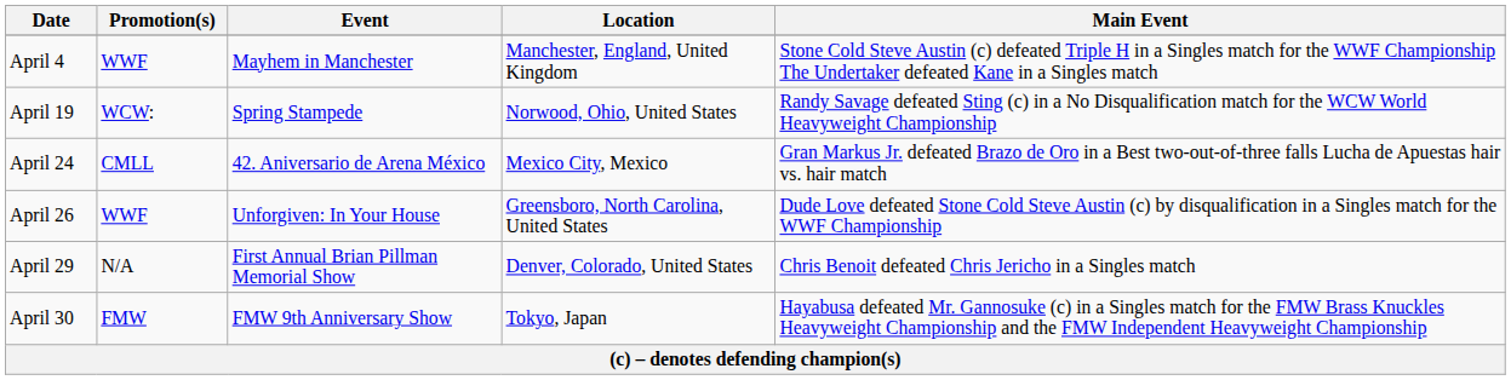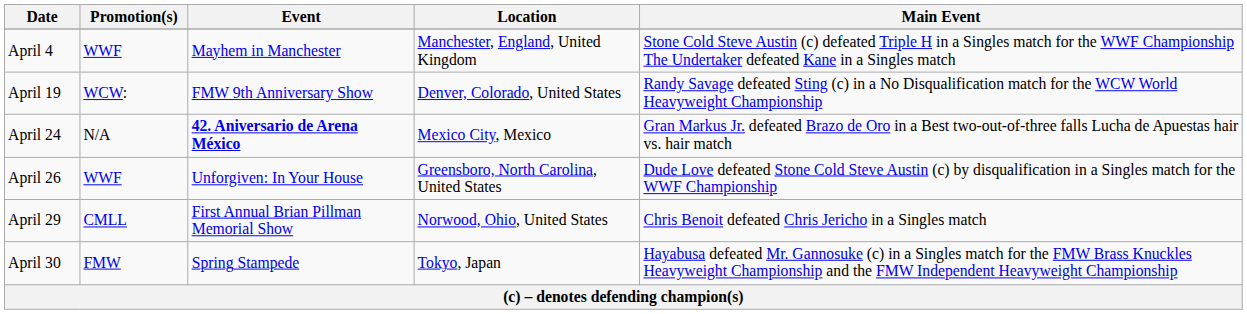April 19 | Event: Spring Stampede -> FMW 9th Anniversary Show
April 19 | Location: Norwood, Ohio, United States -> Denver, Colorado, United States
April 24 | Promotion(s): CMLL -> N/A
April 24 | Event: normal -> bold
April 29 | Promotion(s): N/A -> CMLL
April 29 | Location: Denver, Colorado, United States -> Norwood, Ohio, United States
April 30 | Event: FMW 9th Anniversary Show -> Spring Stampede
